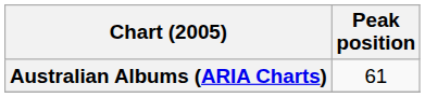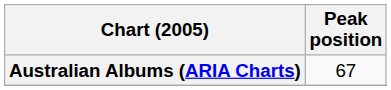Australian Albums (ARIA Charts) | Peak position: 61 -> 67
